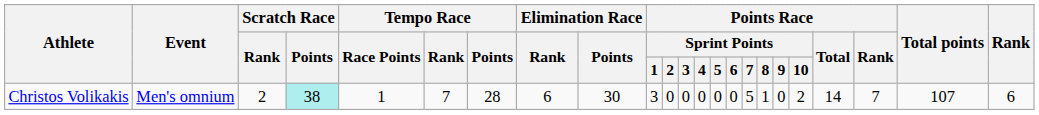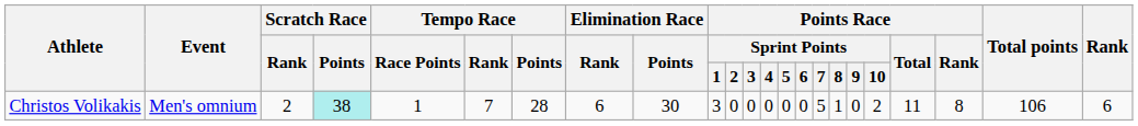Christos Volikakis | Points Race / Total: 14 -> 11
Christos Volikakis | Points Race / Rank: 7 -> 8
Christos Volikakis | Total points: 107 -> 106
